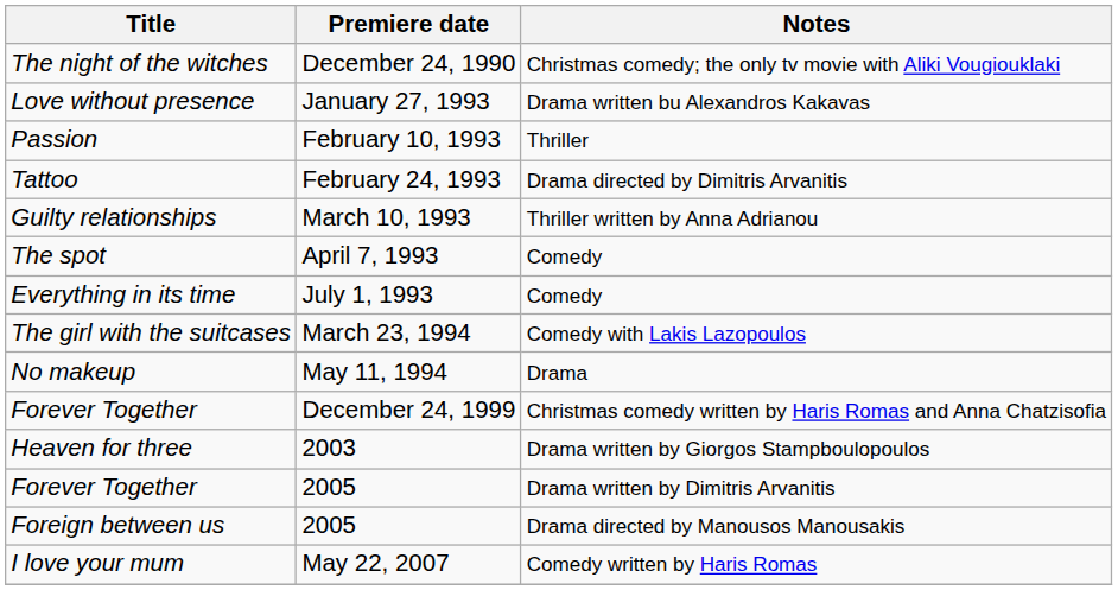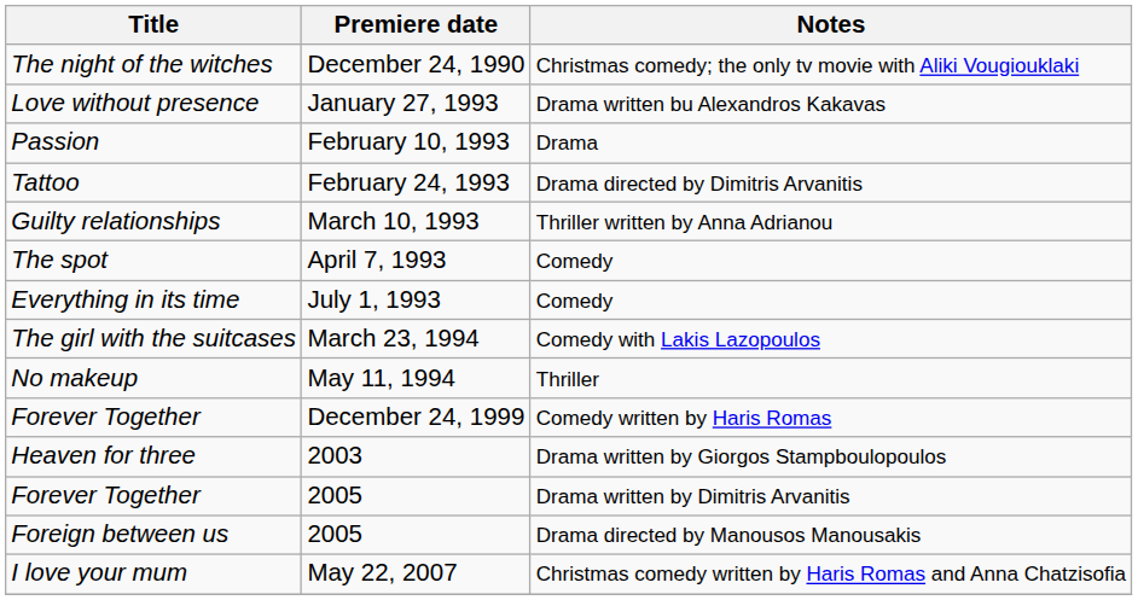Passion | Notes: Thriller -> Drama
No makeup | Notes: Drama -> Thriller
Forever Together / December 24, 1999 | Notes: Christmas comedy written by Haris Romas and Anna Chatzisofia -> Comedy written by Haris Romas
I love your mum | Notes: Comedy written by Haris Romas -> Christmas comedy written by Haris Romas and Anna Chatzisofia
